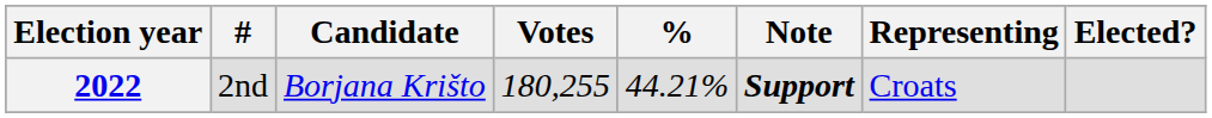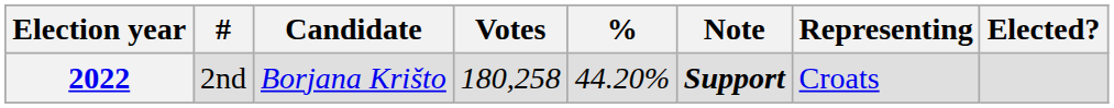2022 | Votes: 180,255 -> 180,258
2022 | %: 44.21% -> 44.20%
